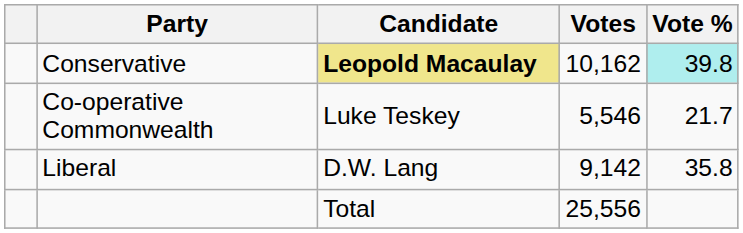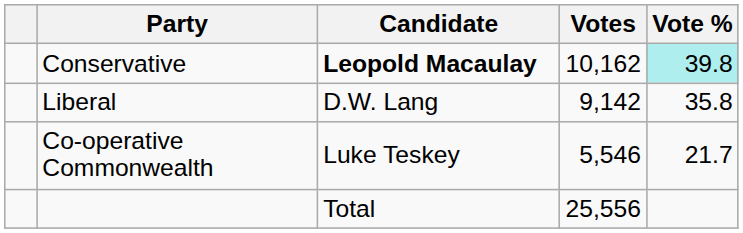Conservative | Candidate: khaki background -> no background
rows swapped: Liberal <-> Co-operative Commonwealth
